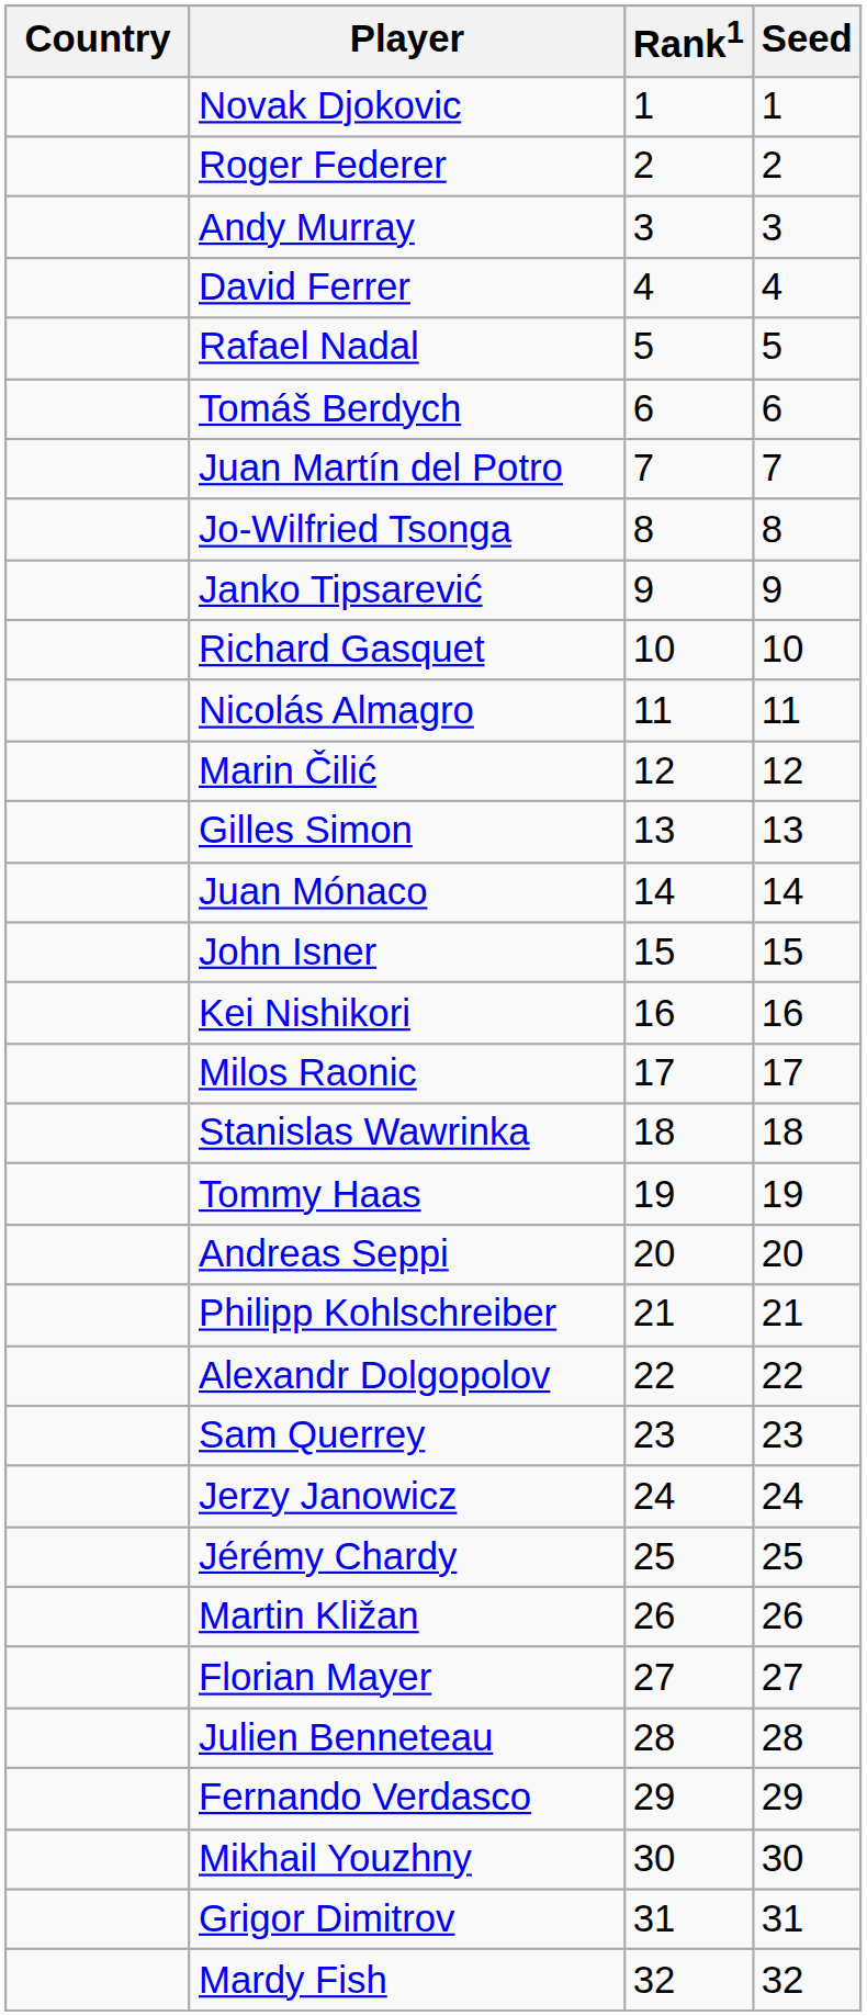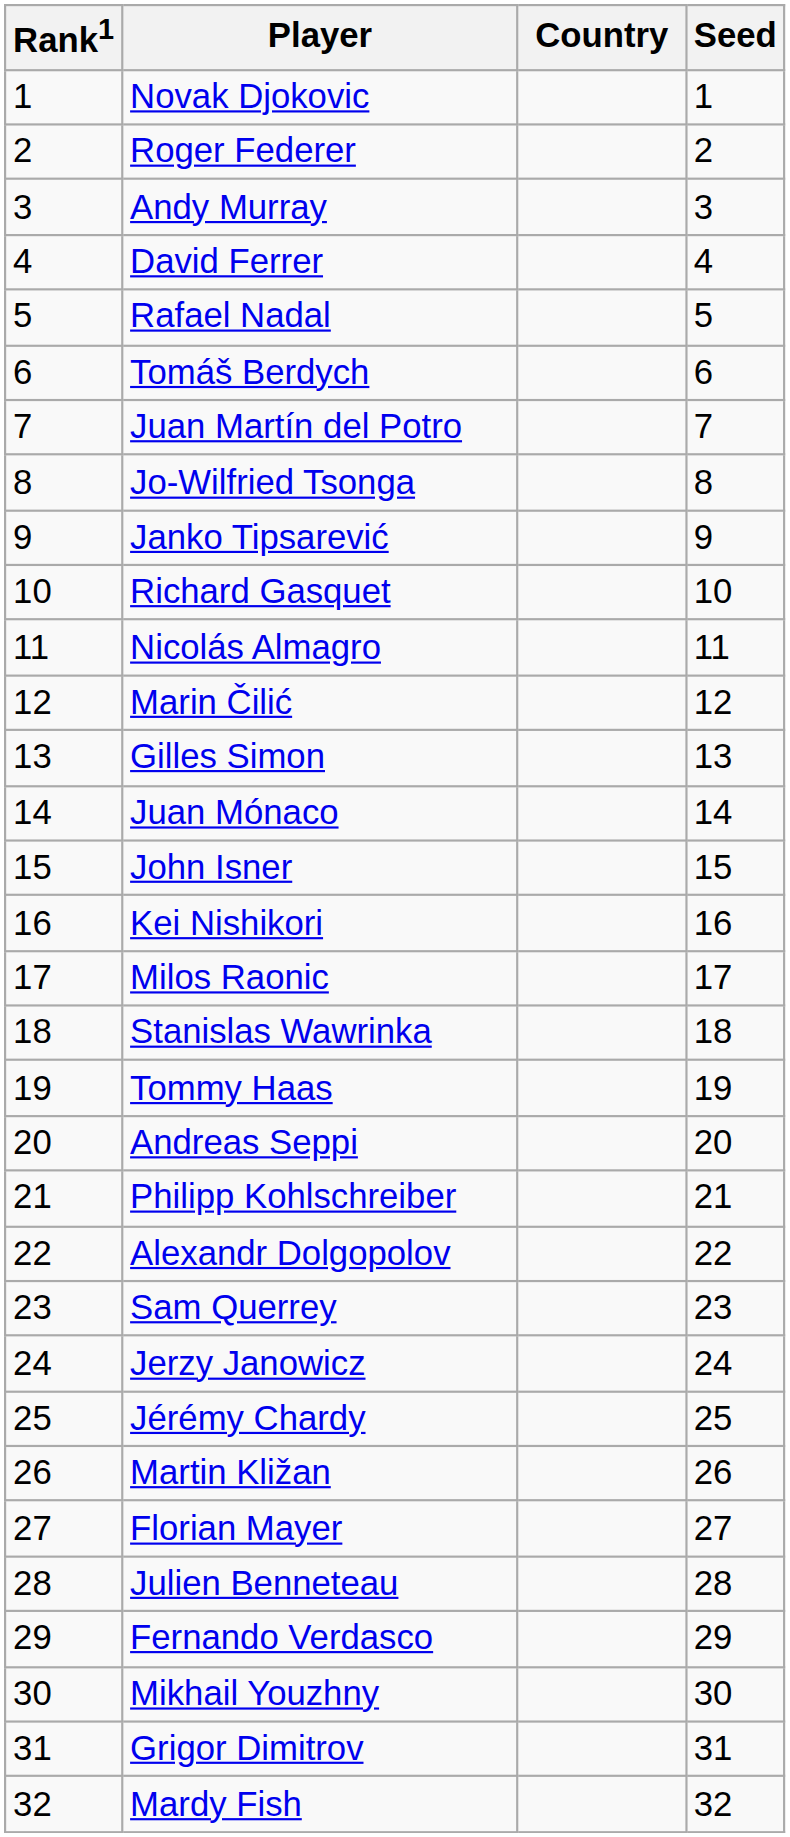columns swapped: Country <-> Rank1
